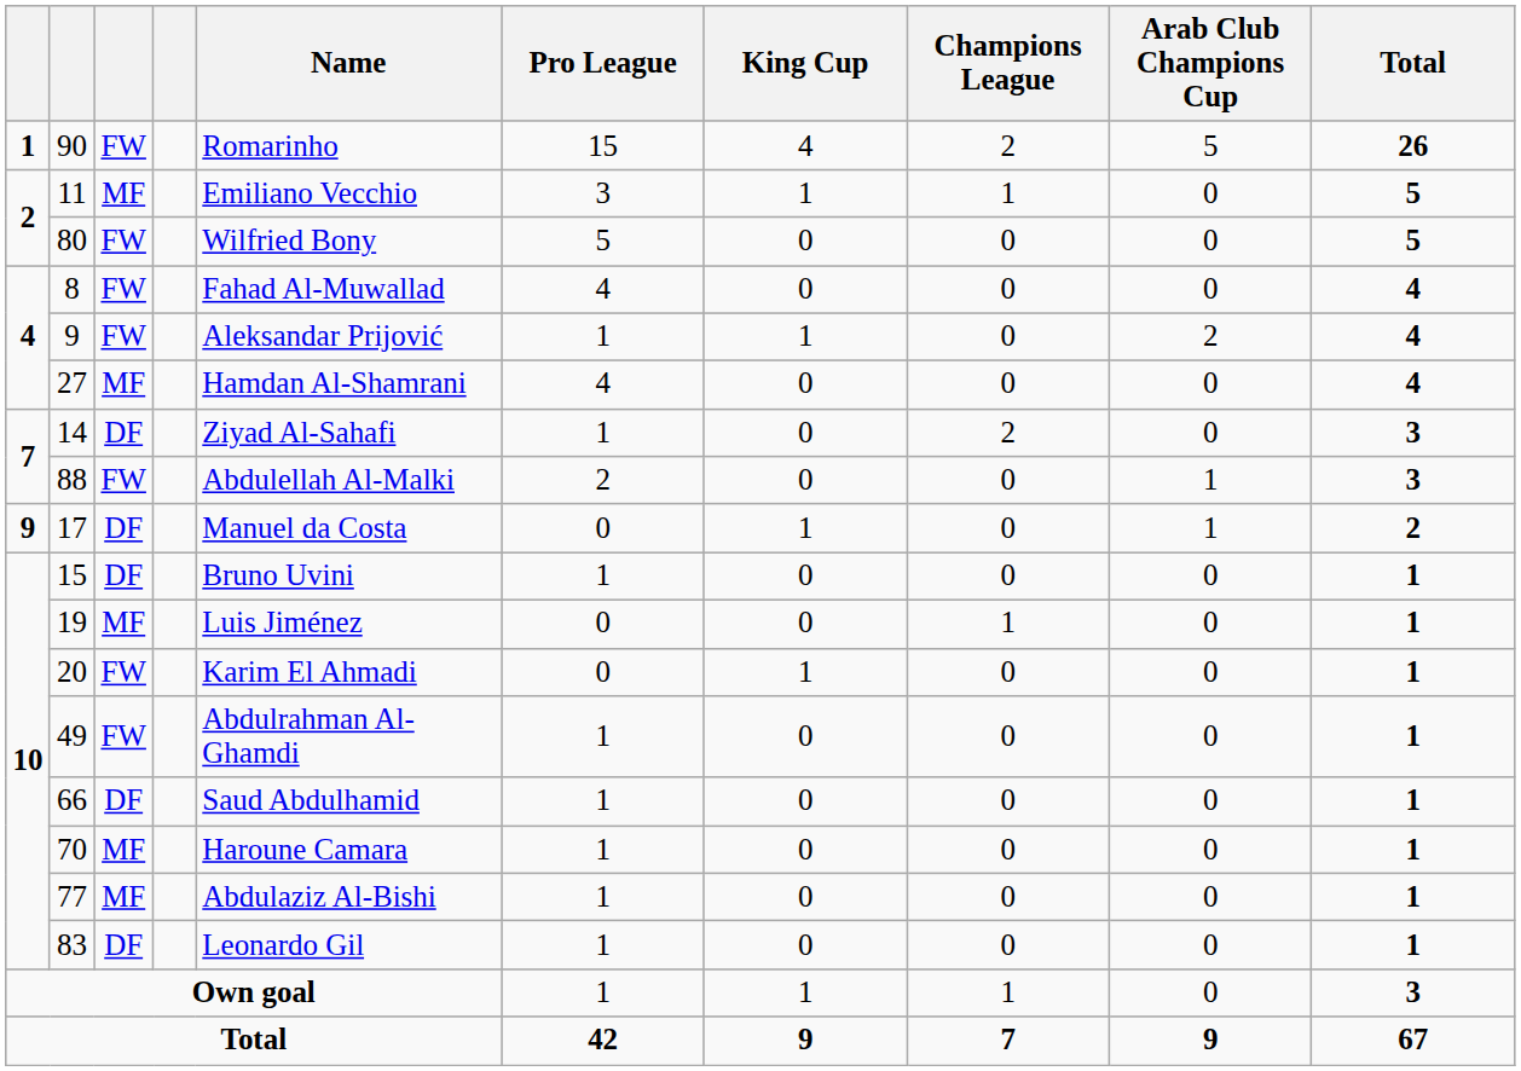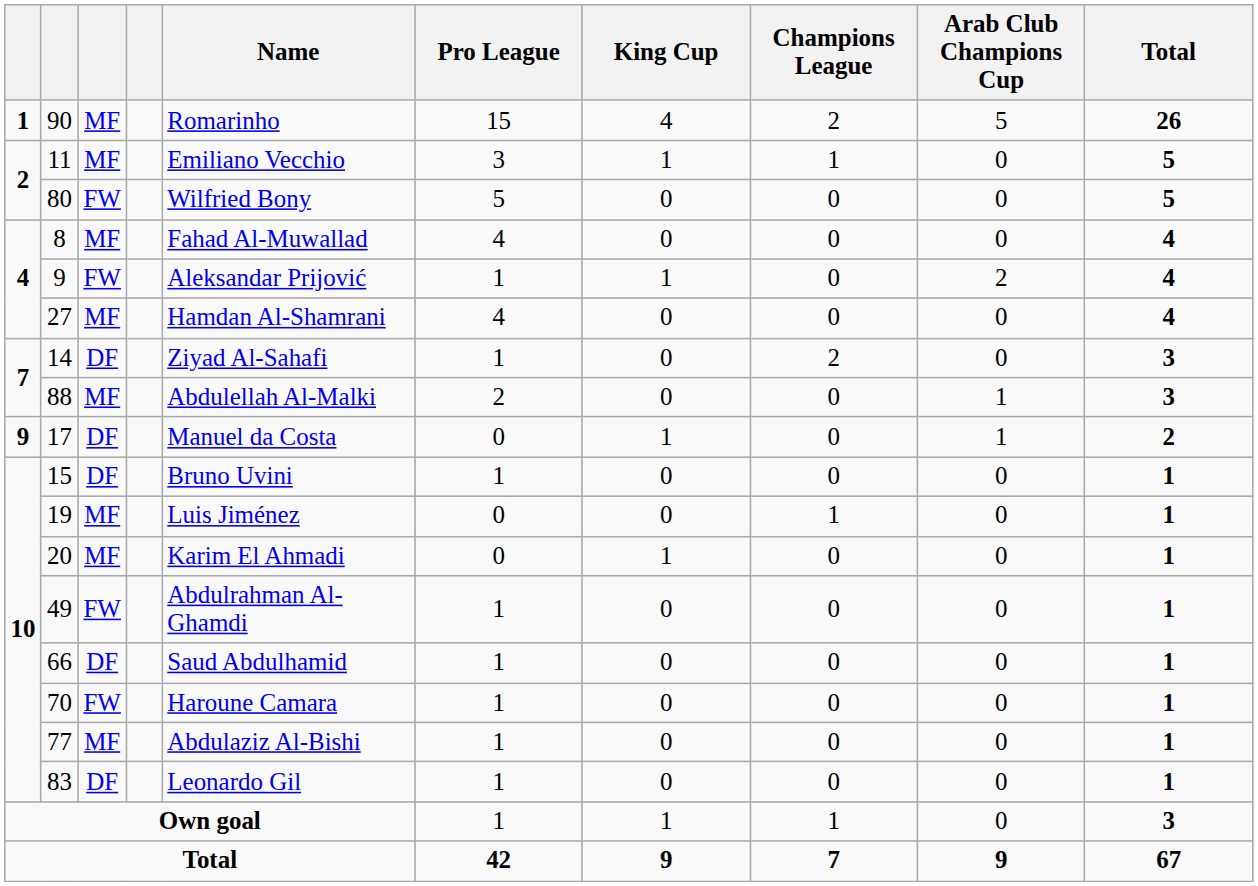90 | column 3: FW -> MF
8 | column 3: FW -> MF
88 | column 3: FW -> MF
20 | column 3: FW -> MF
70 | column 3: MF -> FW
